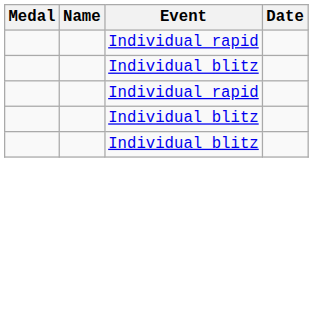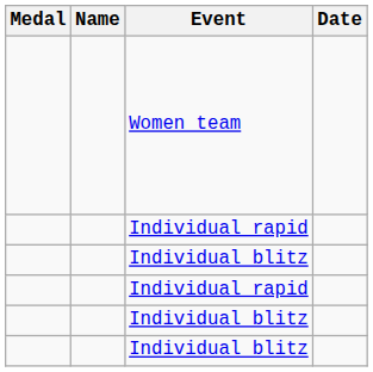+ row: Women team
